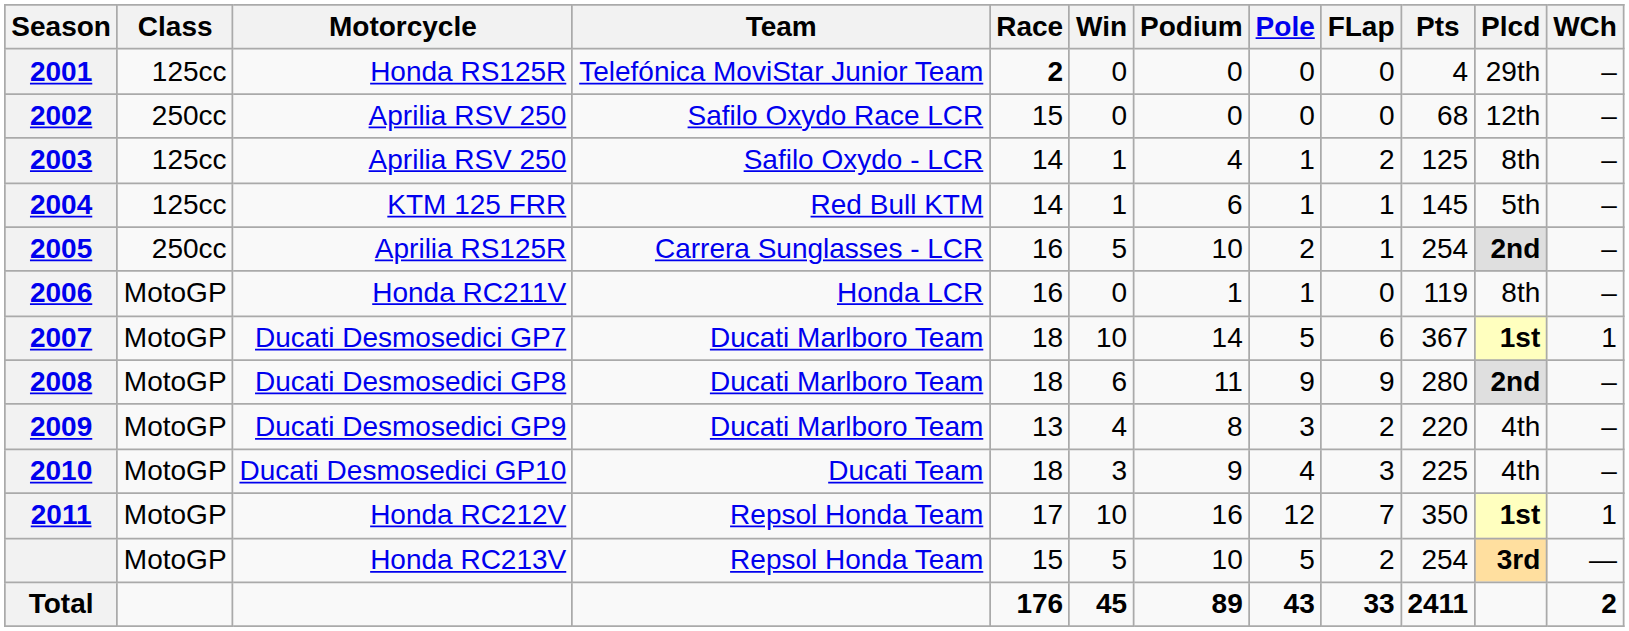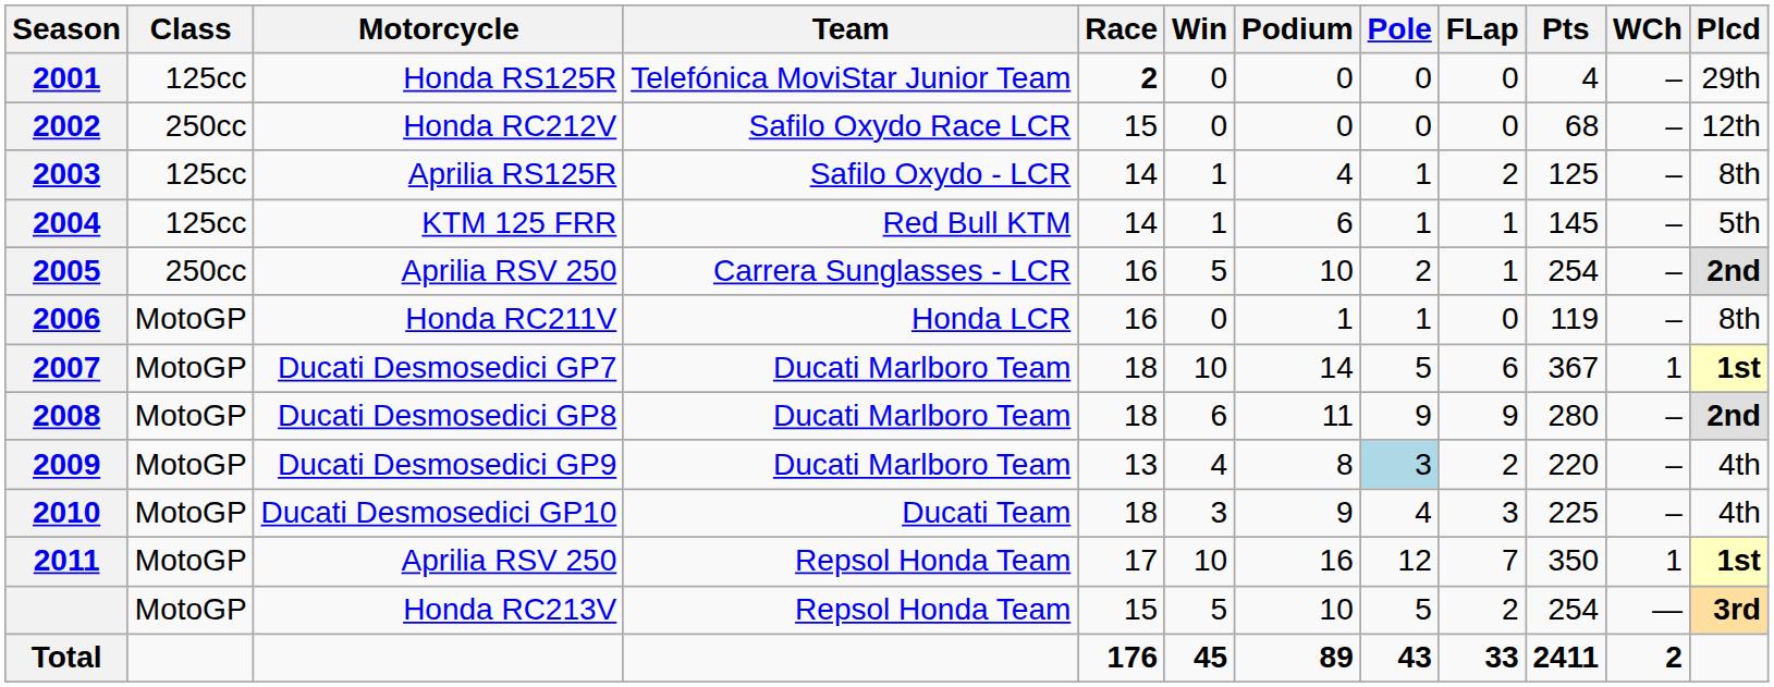columns swapped: Plcd <-> WCh
2002 | Motorcycle: Aprilia RSV 250 -> Honda RC212V
2003 | Motorcycle: Aprilia RSV 250 -> Aprilia RS125R
2005 | Motorcycle: Aprilia RS125R -> Aprilia RSV 250
2009 | Pole: no background -> lightblue background
2011 | Motorcycle: Honda RC212V -> Aprilia RSV 250
